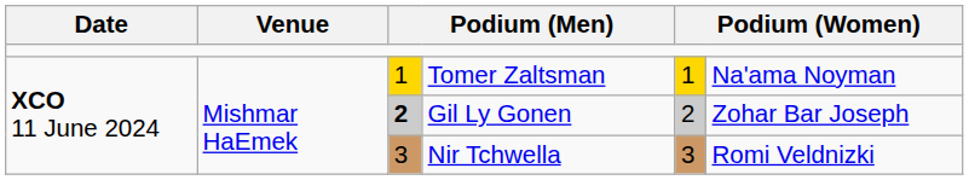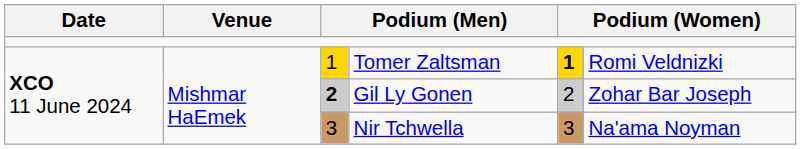Tomer Zaltsman | column 5: normal -> bold
Tomer Zaltsman | column 6: Na'ama Noyman -> Romi Veldnizki
Nir Tchwella | column 6: Romi Veldnizki -> Na'ama Noyman
